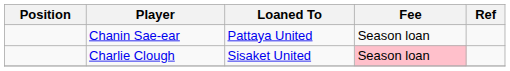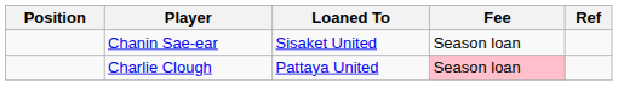Chanin Sae-ear | Loaned To: Pattaya United -> Sisaket United
Charlie Clough | Loaned To: Sisaket United -> Pattaya United
